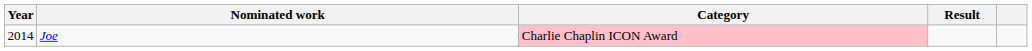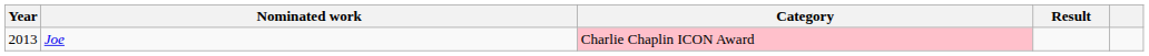Joe | Year: 2014 -> 2013
